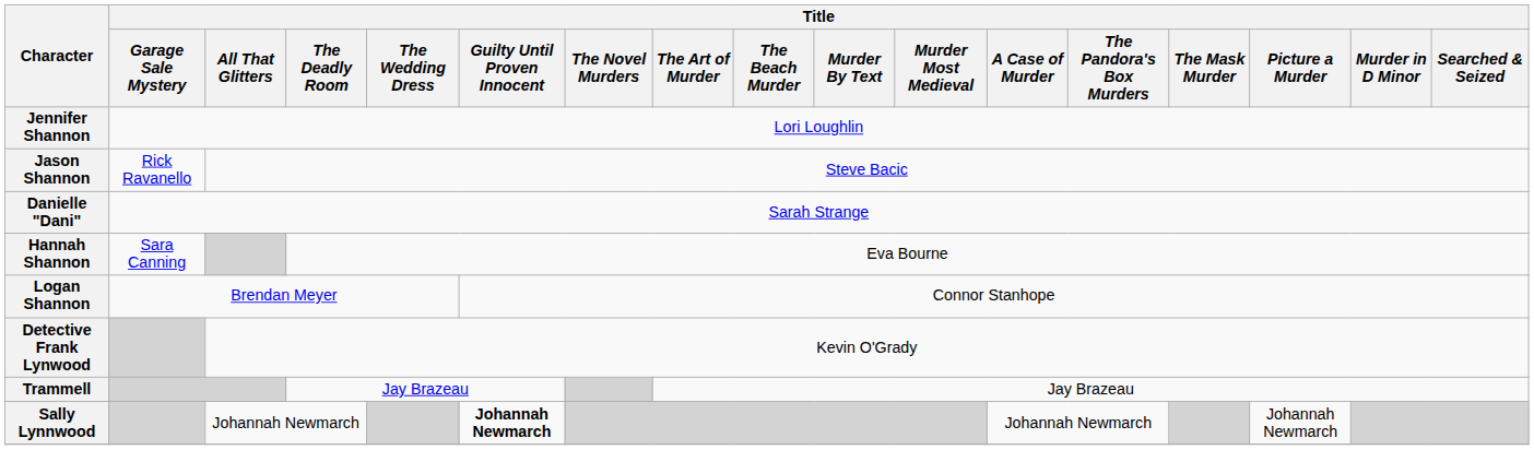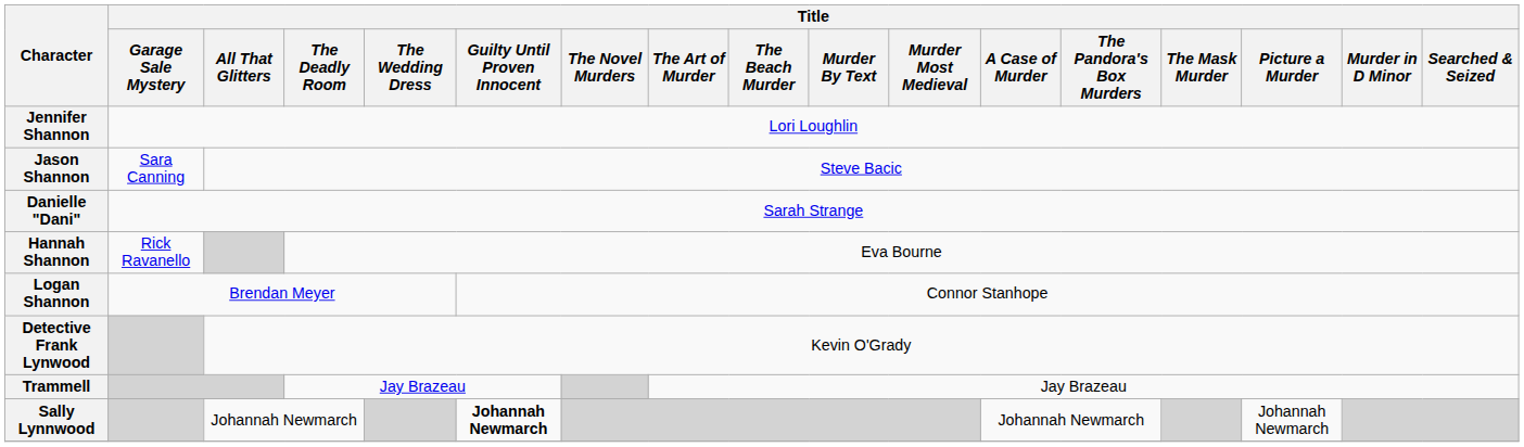Jason Shannon | Title / Garage Sale Mystery: Rick Ravanello -> Sara Canning
Hannah Shannon | Title / Garage Sale Mystery: Sara Canning -> Rick Ravanello
